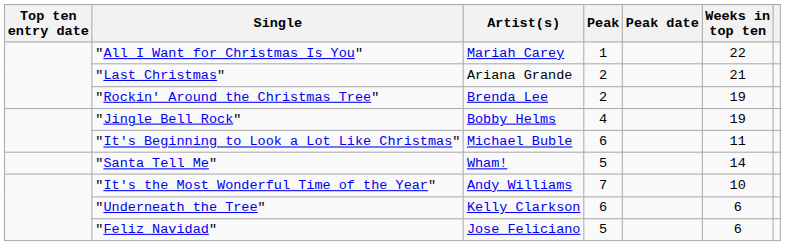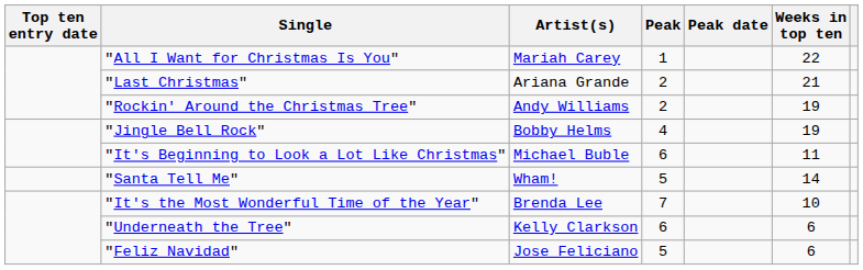"Rockin' Around the Christmas Tree" | Artist(s): Brenda Lee -> Andy Williams
"It's the Most Wonderful Time of the Year" | Artist(s): Andy Williams -> Brenda Lee
